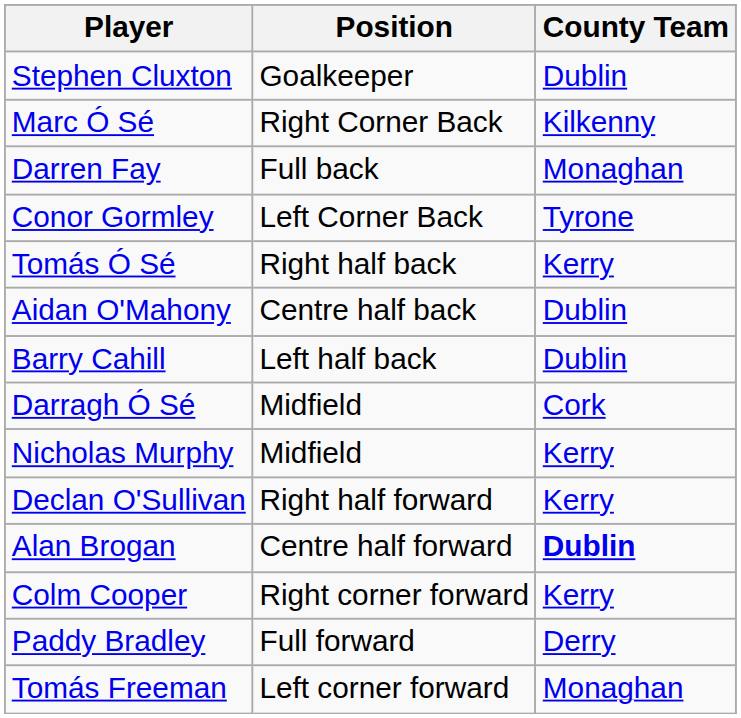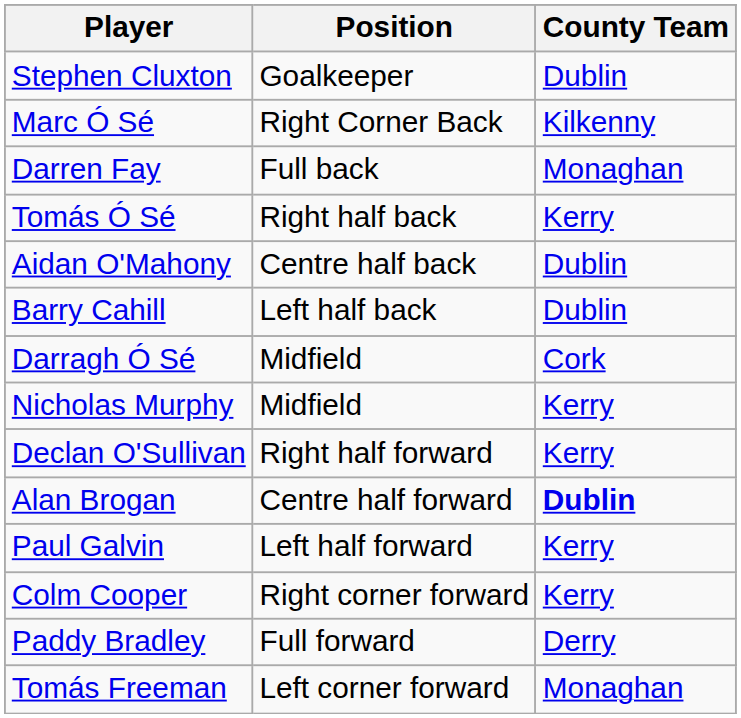- row: Conor Gormley | Left Corner Back | Tyrone
+ row: Paul Galvin | Left half forward | Kerry
